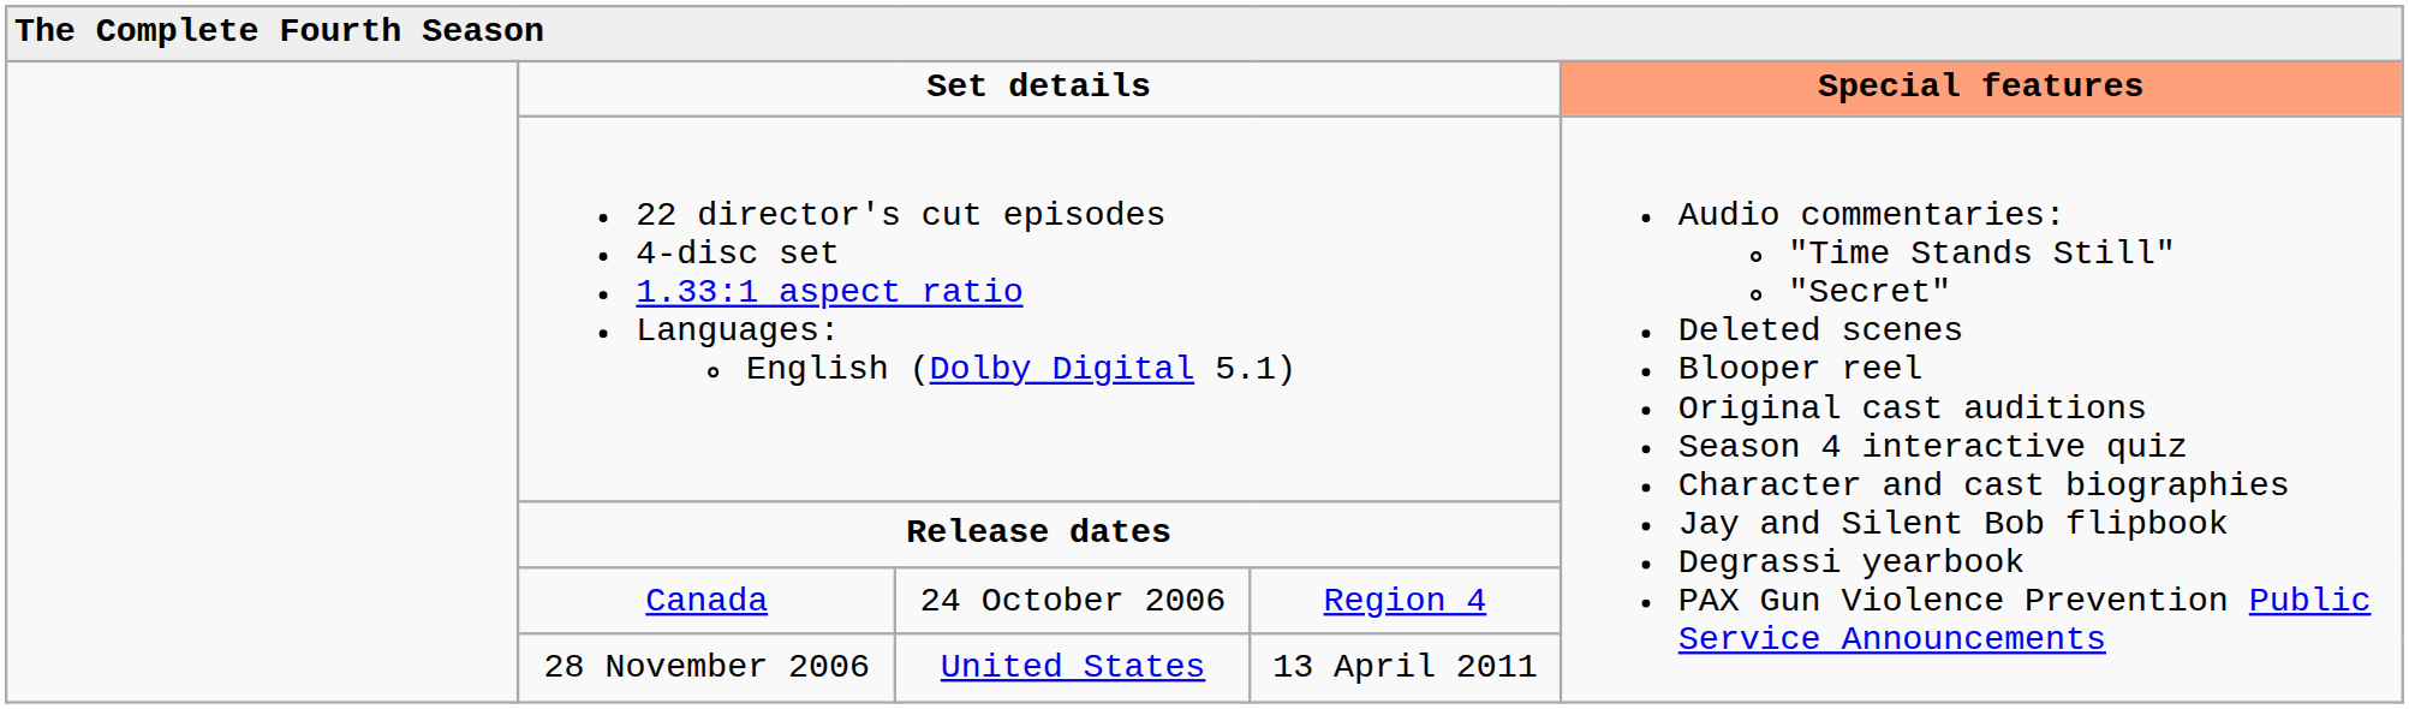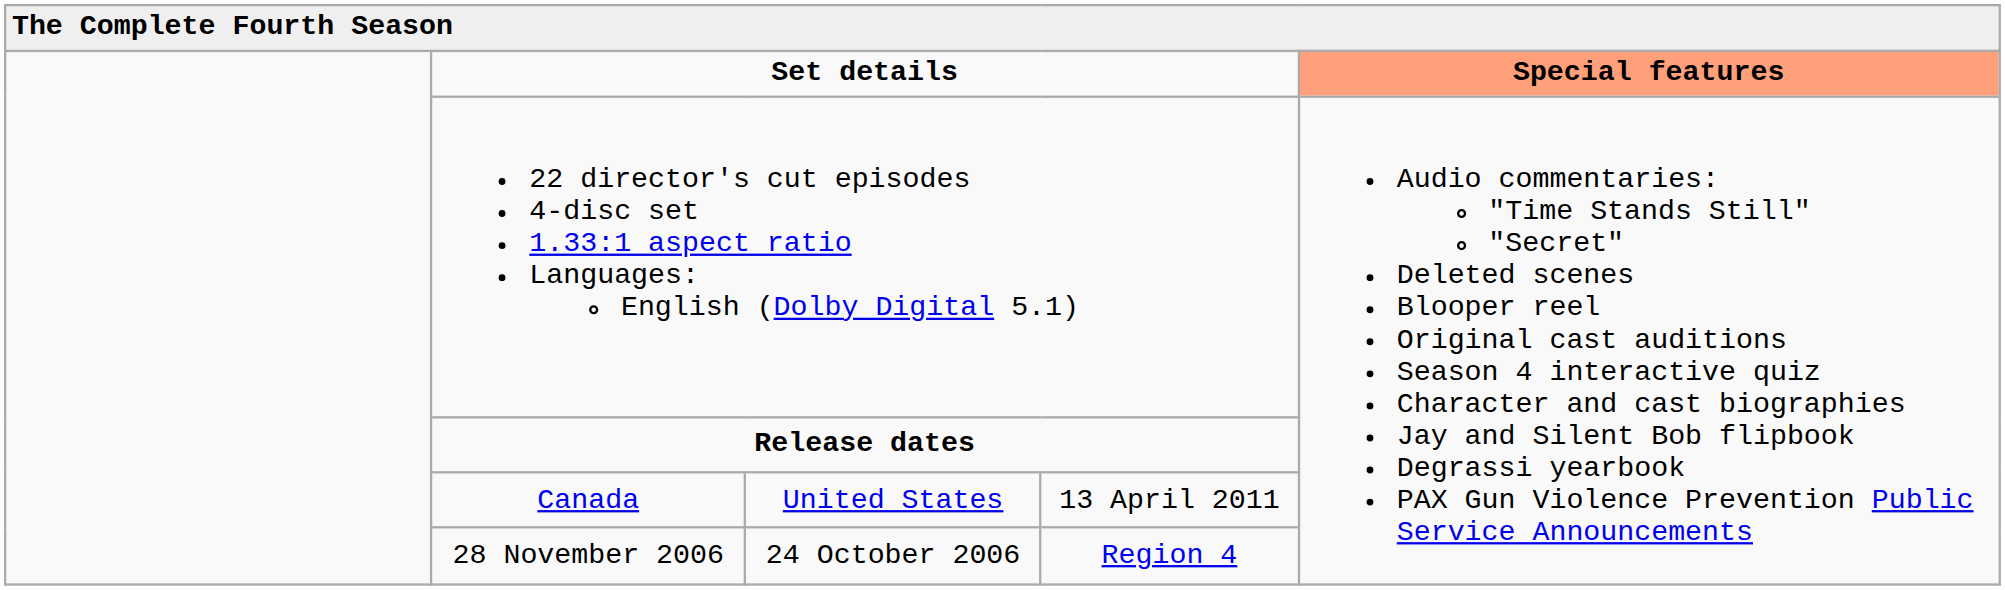Canada | column 3: 24 October 2006 -> United States
Canada | column 4: Region 4 -> 13 April 2011
28 November 2006 | column 3: United States -> 24 October 2006
28 November 2006 | column 4: 13 April 2011 -> Region 4
